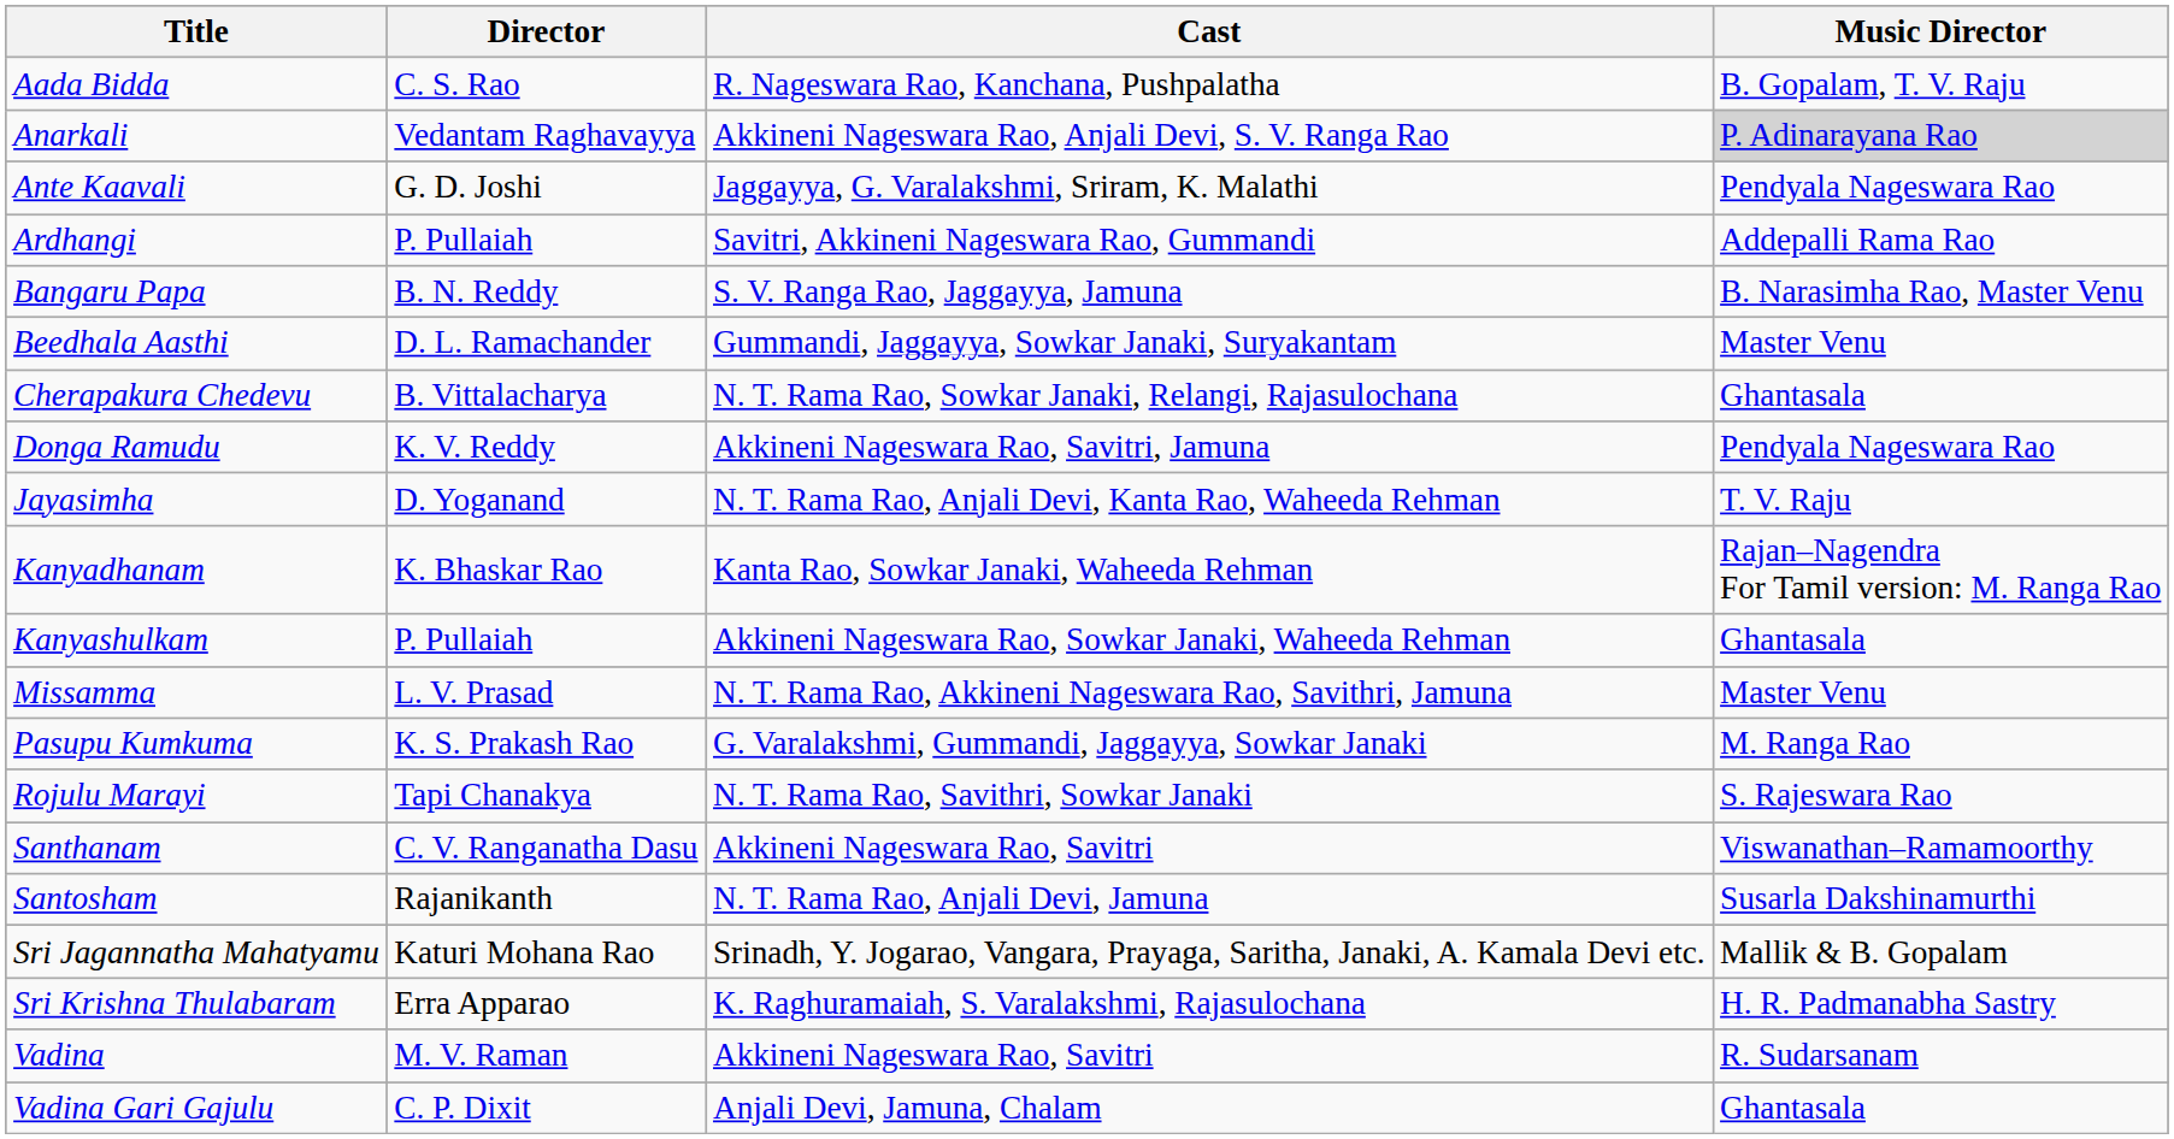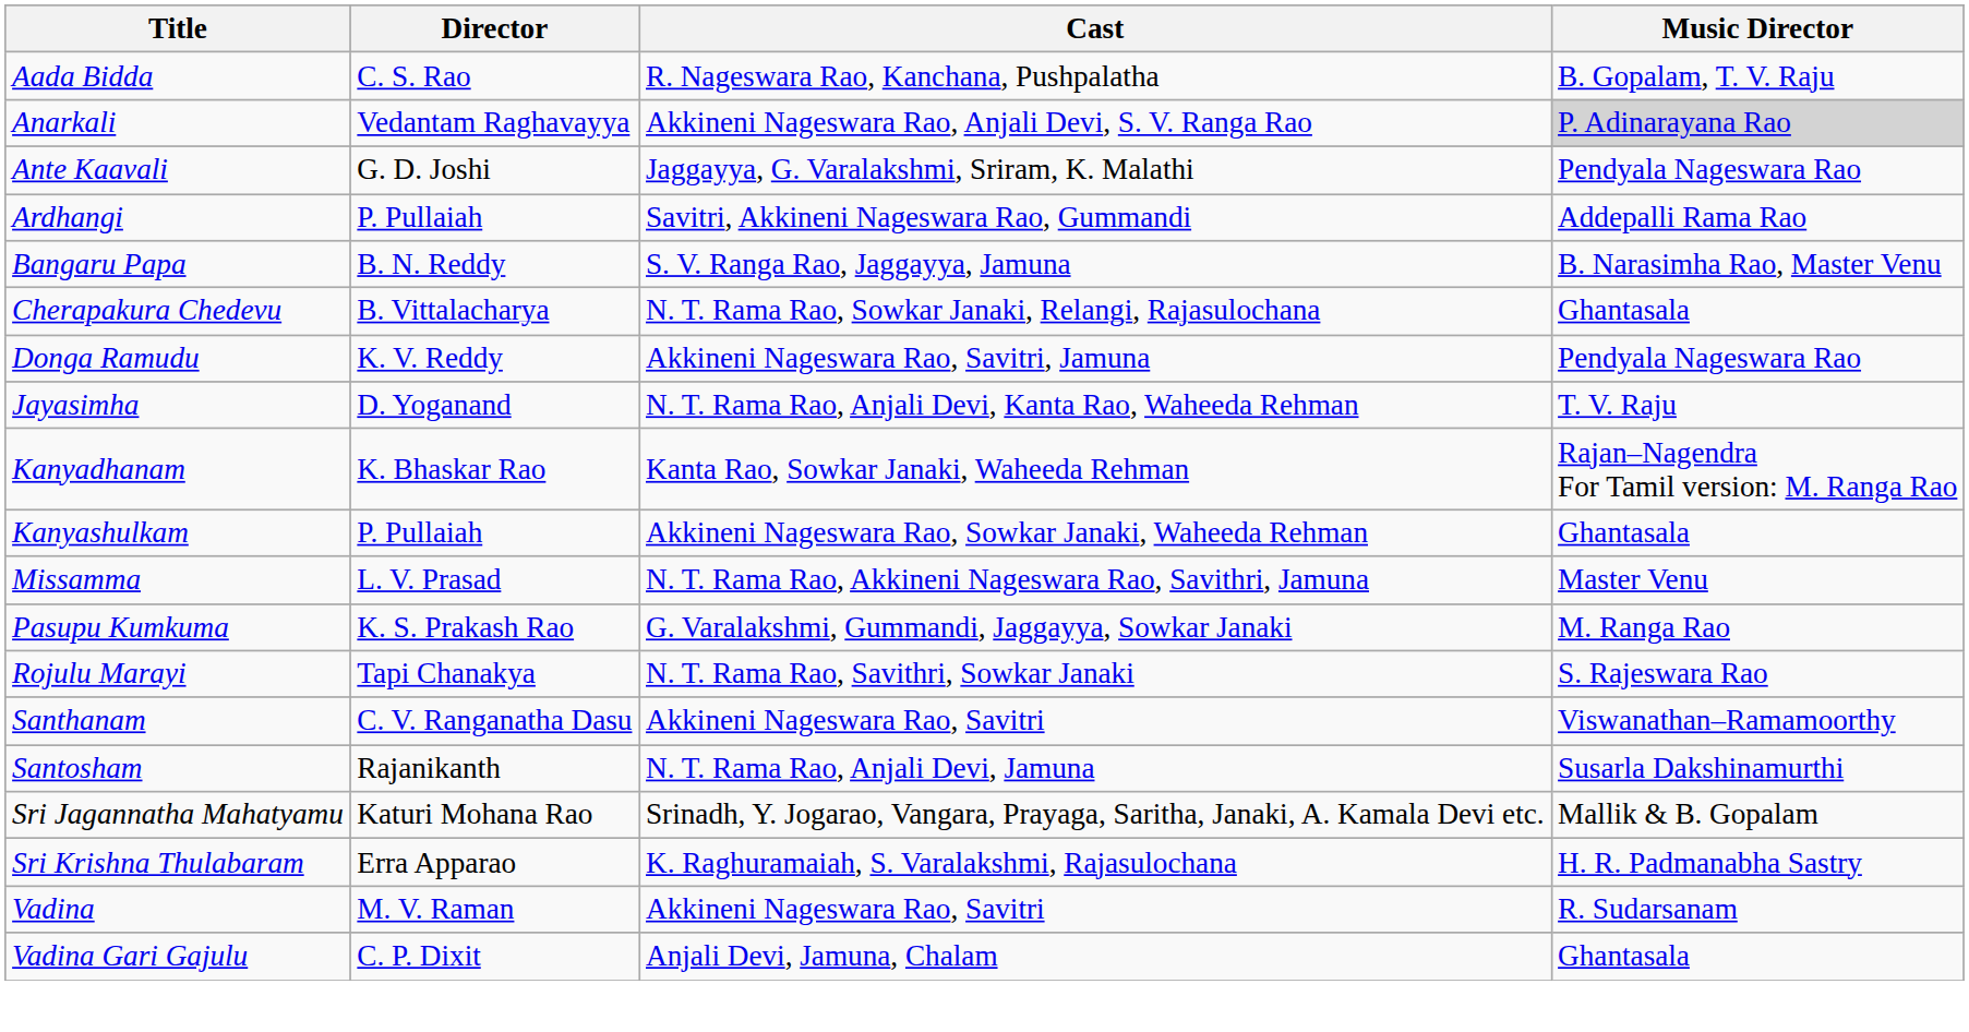- row: Beedhala Aasthi | D. L. Ramachander | Gummandi, Jaggayya, Sowkar Janaki, Suryakantam | Master Venu
